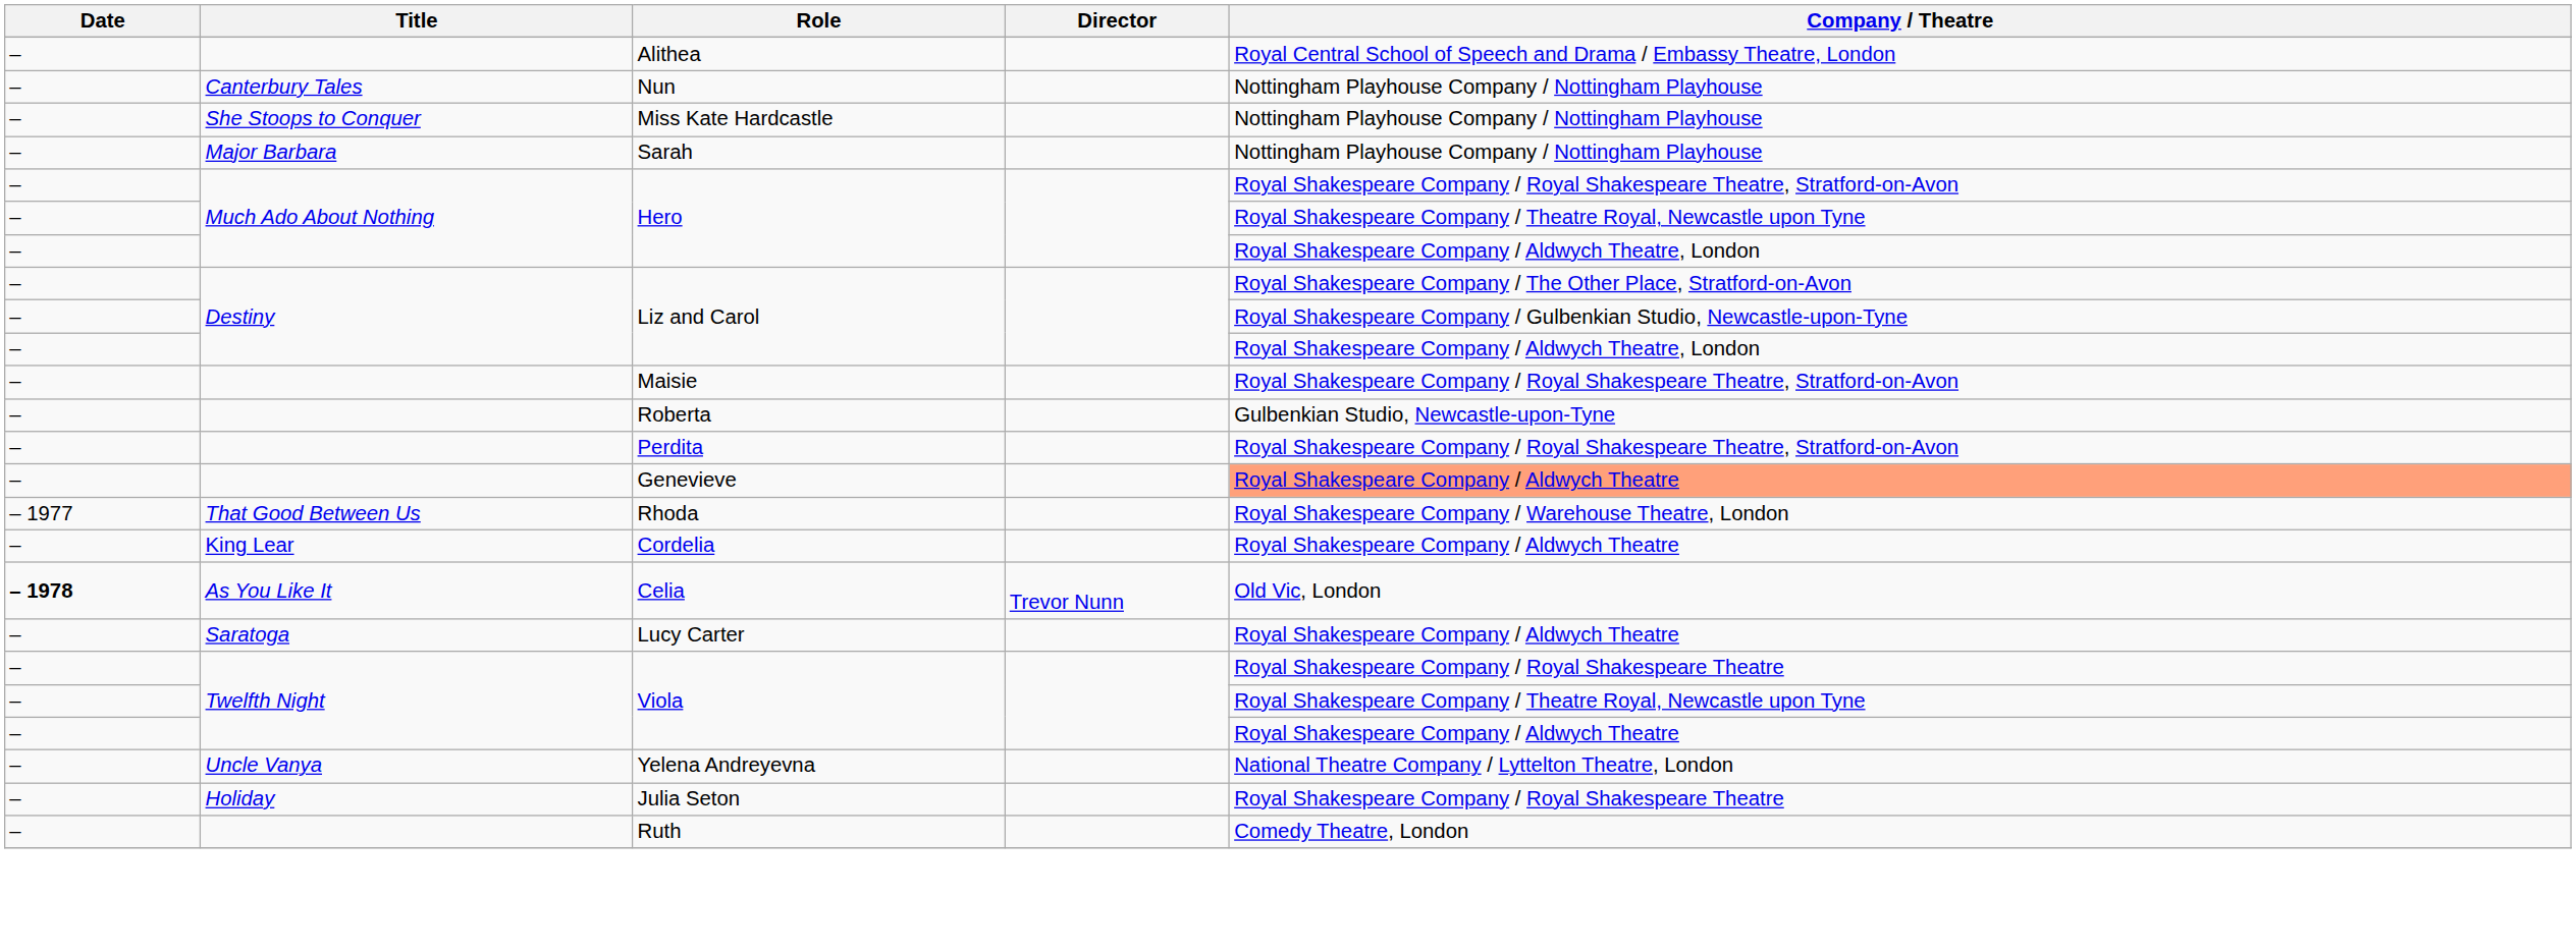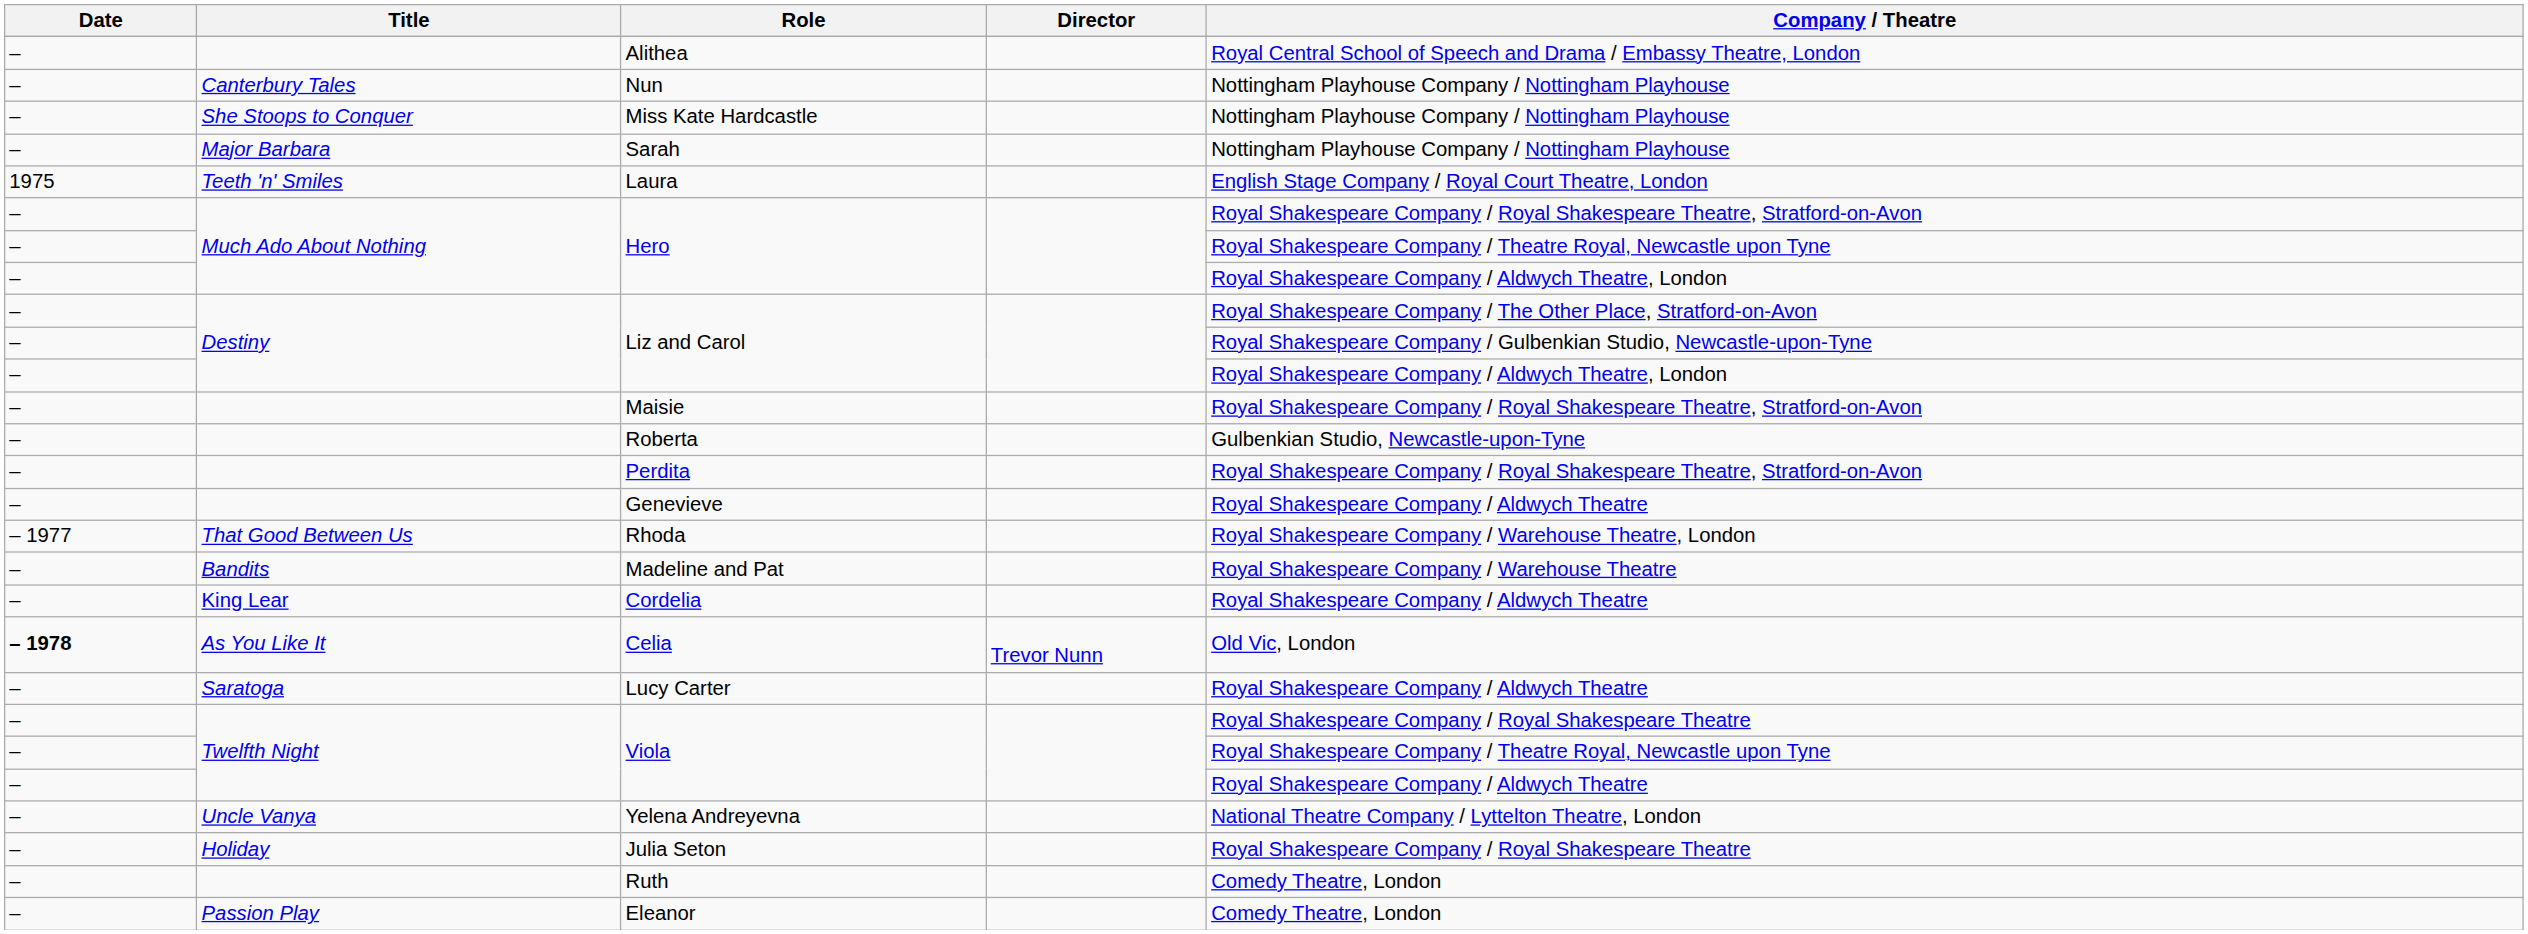+ row: 1975 | Teeth 'n' Smiles | Laura | English Stage Company / Royal Court Theatre, London
Genevieve | Company / Theatre: lightsalmon background -> no background
+ row: – | Bandits | Madeline and Pat | Royal Shakespeare Company / Warehouse Theatre
+ row: – | Passion Play | Eleanor | Comedy Theatre, London
